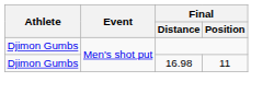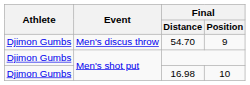+ row: Djimon Gumbs | Men's discus throw | 54.70 | 9
16.98 | Final / Position: 11 -> 10
